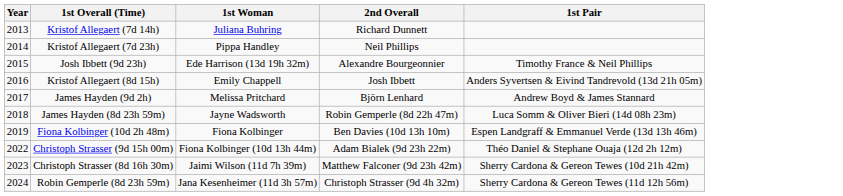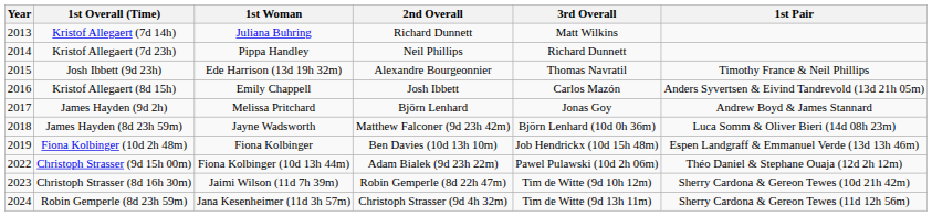+ column: 3rd Overall | Matt Wilkins | Richard Dunnett | Thomas Navratil | Carlos Mazón | Jonas Goy | Björn Lenhard (10d 0h 36m) | Job Hendrickx (10d 15h 48m) | Pawel Pulawski (10d 2h 06m) | Tim de Witte (9d 10h 12m) | Tim de Witte (9d 13h 11m)
James Hayden (8d 23h 59m) | 2nd Overall: Robin Gemperle (8d 22h 47m) -> Matthew Falconer (9d 23h 42m)
Christoph Strasser (8d 16h 30m) | 2nd Overall: Matthew Falconer (9d 23h 42m) -> Robin Gemperle (8d 22h 47m)
